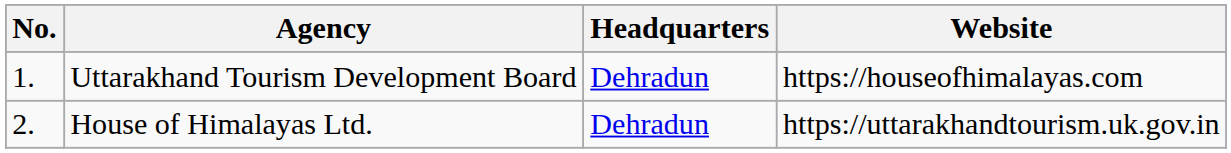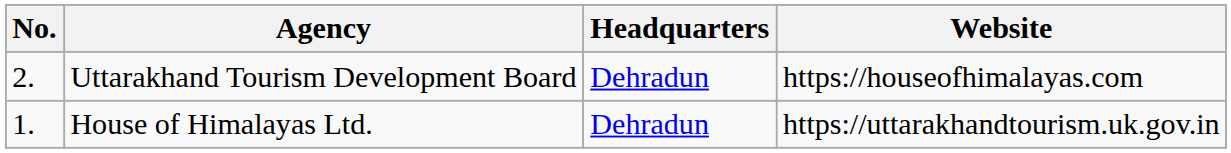Uttarakhand Tourism Development Board | No.: 1. -> 2.
House of Himalayas Ltd. | No.: 2. -> 1.
